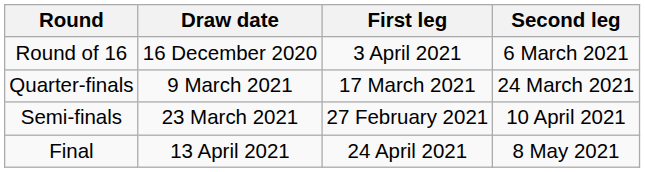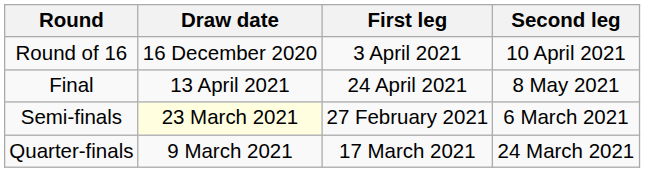Round of 16 | Second leg: 6 March 2021 -> 10 April 2021
rows swapped: Quarter-finals <-> Final
Semi-finals | Draw date: no background -> lightyellow background
Semi-finals | Second leg: 10 April 2021 -> 6 March 2021
